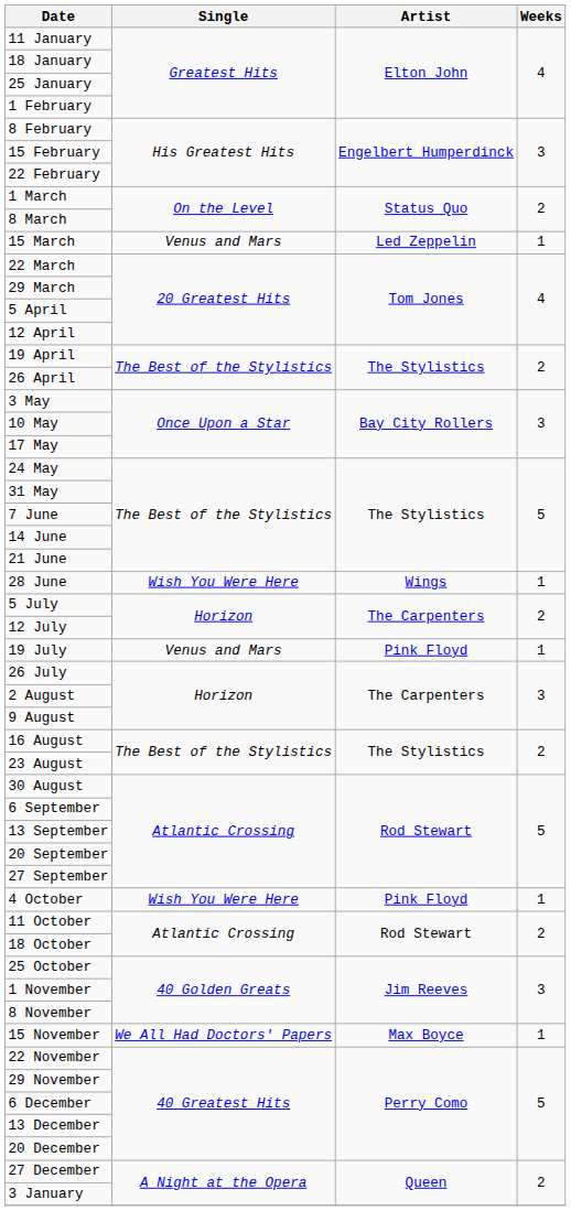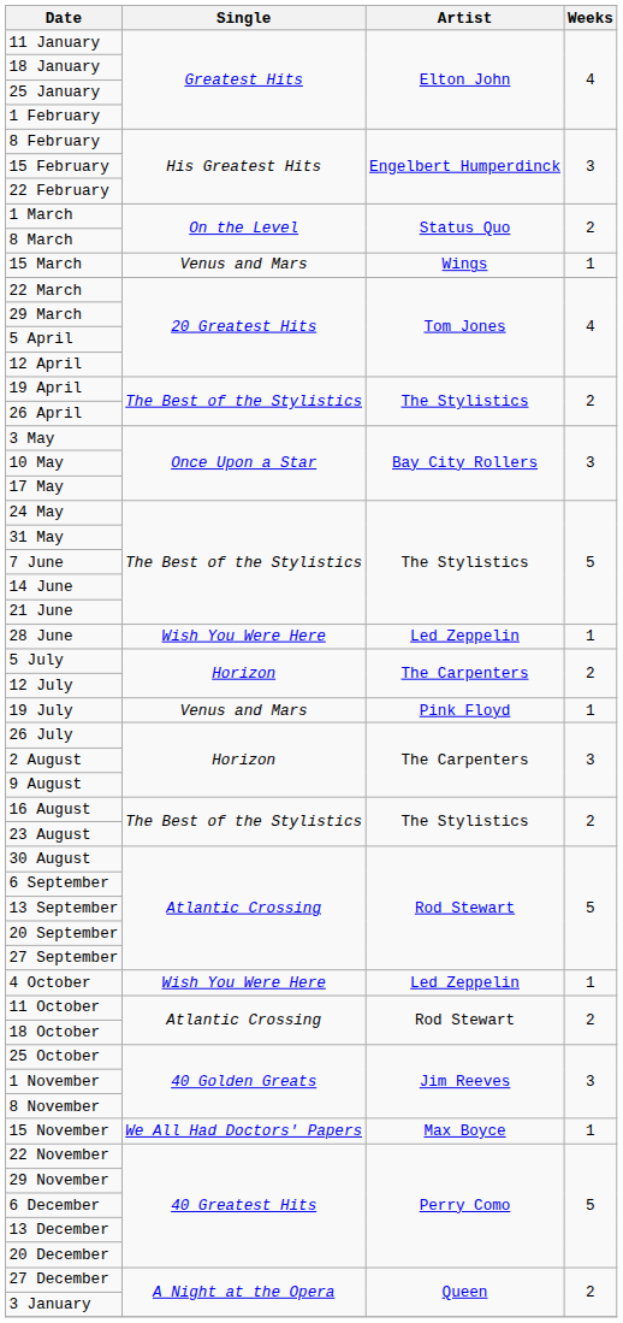15 March | Artist: Led Zeppelin -> Wings
28 June | Artist: Wings -> Led Zeppelin
4 October | Artist: Pink Floyd -> Led Zeppelin
